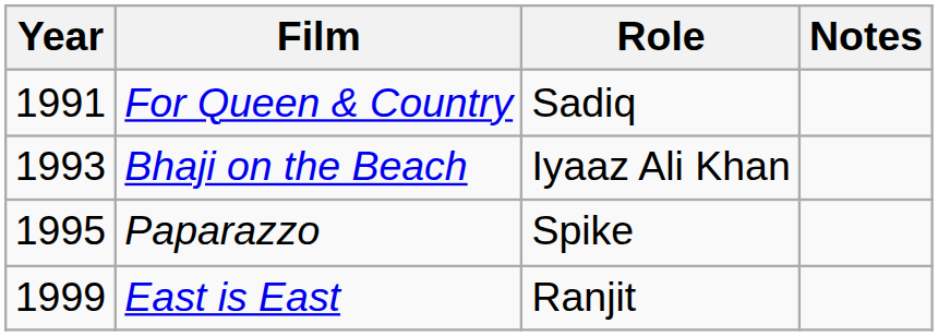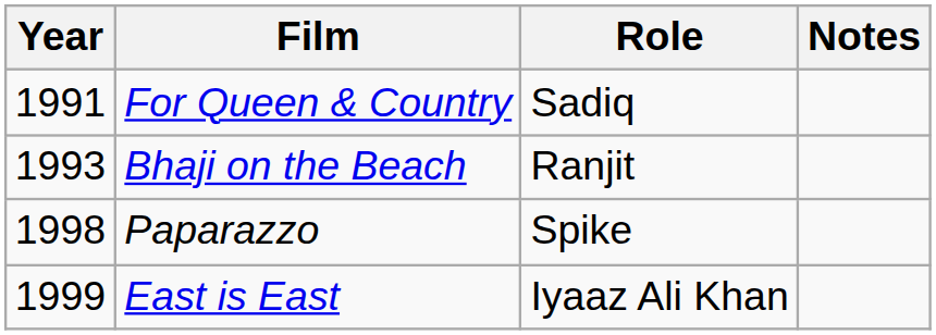Bhaji on the Beach | Role: Iyaaz Ali Khan -> Ranjit
Paparazzo | Year: 1995 -> 1998
East is East | Role: Ranjit -> Iyaaz Ali Khan
